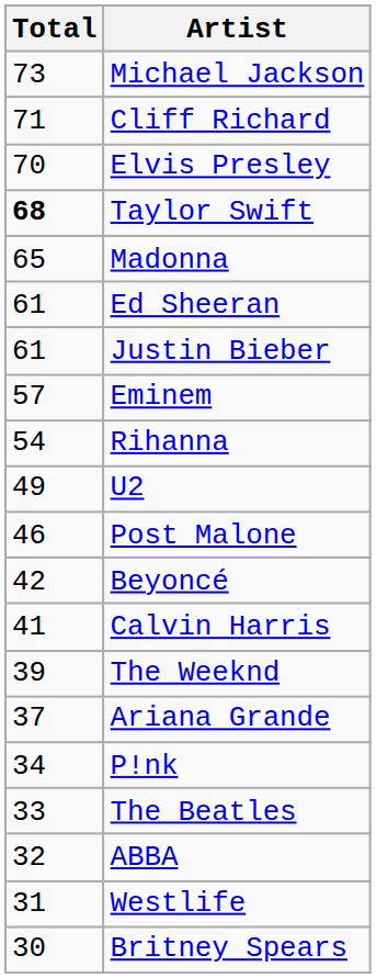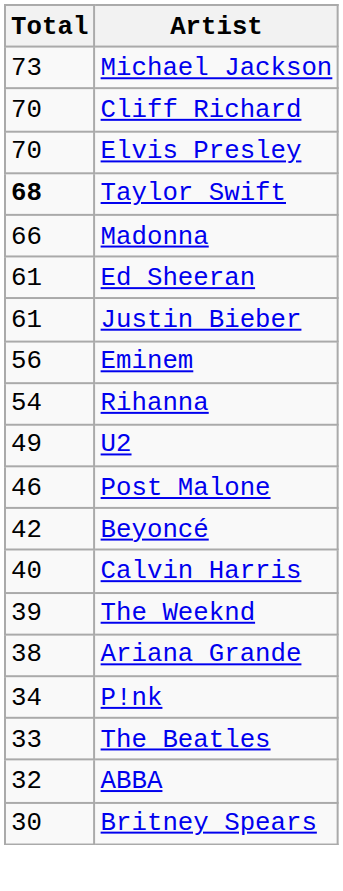Cliff Richard | Total: 71 -> 70
Madonna | Total: 65 -> 66
Eminem | Total: 57 -> 56
Calvin Harris | Total: 41 -> 40
Ariana Grande | Total: 37 -> 38
- row: 31 | Westlife
